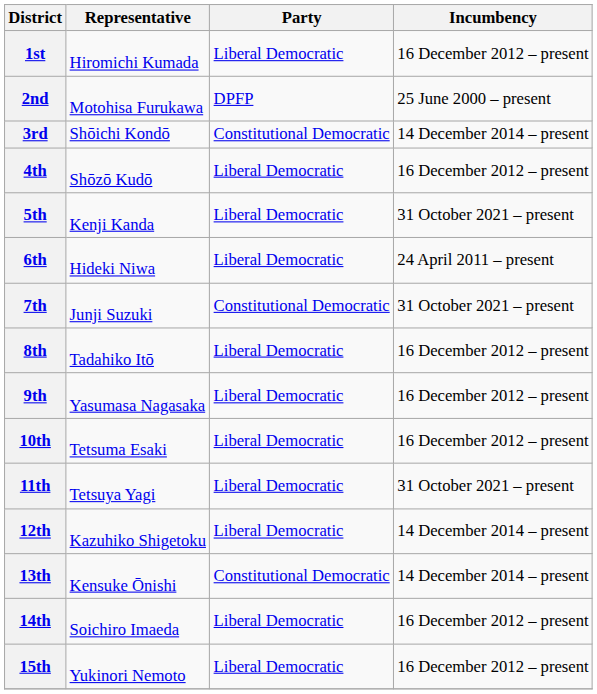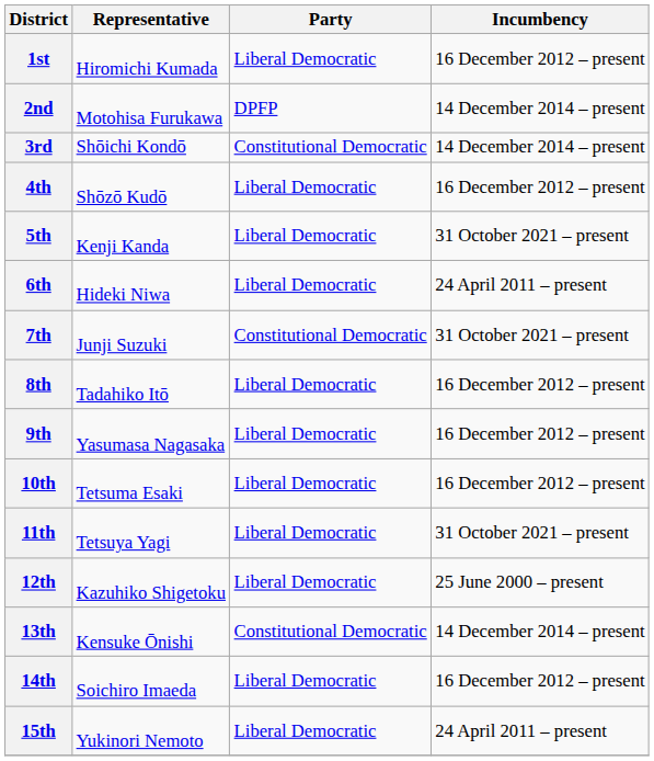2nd | Incumbency: 25 June 2000 – present -> 14 December 2014 – present
12th | Incumbency: 14 December 2014 – present -> 25 June 2000 – present
15th | Incumbency: 16 December 2012 – present -> 24 April 2011 – present
